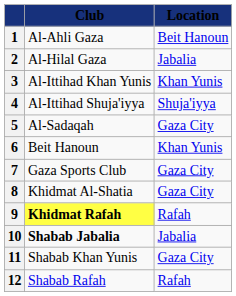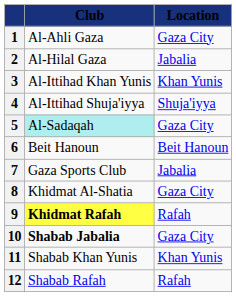1 | Location: Beit Hanoun -> Gaza City
5 | Club: no background -> paleturquoise background
6 | Location: Khan Yunis -> Beit Hanoun
7 | Location: Gaza City -> Jabalia
10 | Location: Jabalia -> Gaza City
11 | Location: Gaza City -> Khan Yunis
